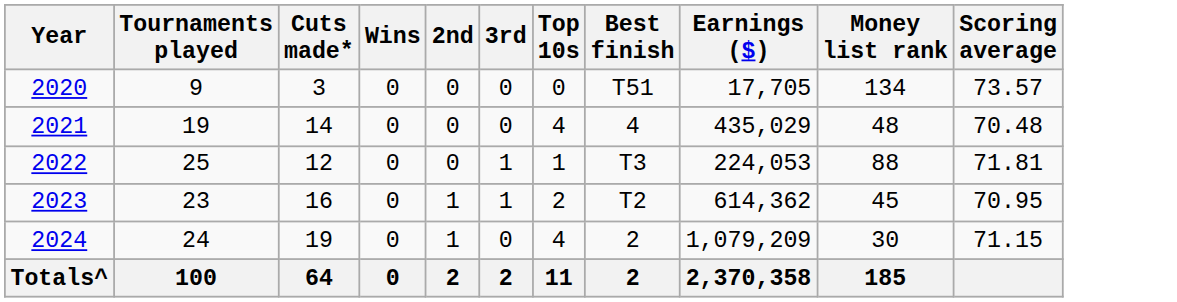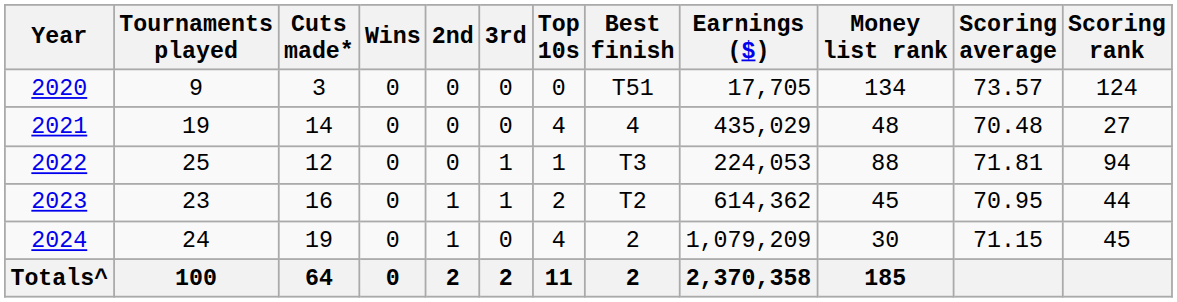+ column: Scoring rank | 124 | 27 | 94 | 44 | 45
